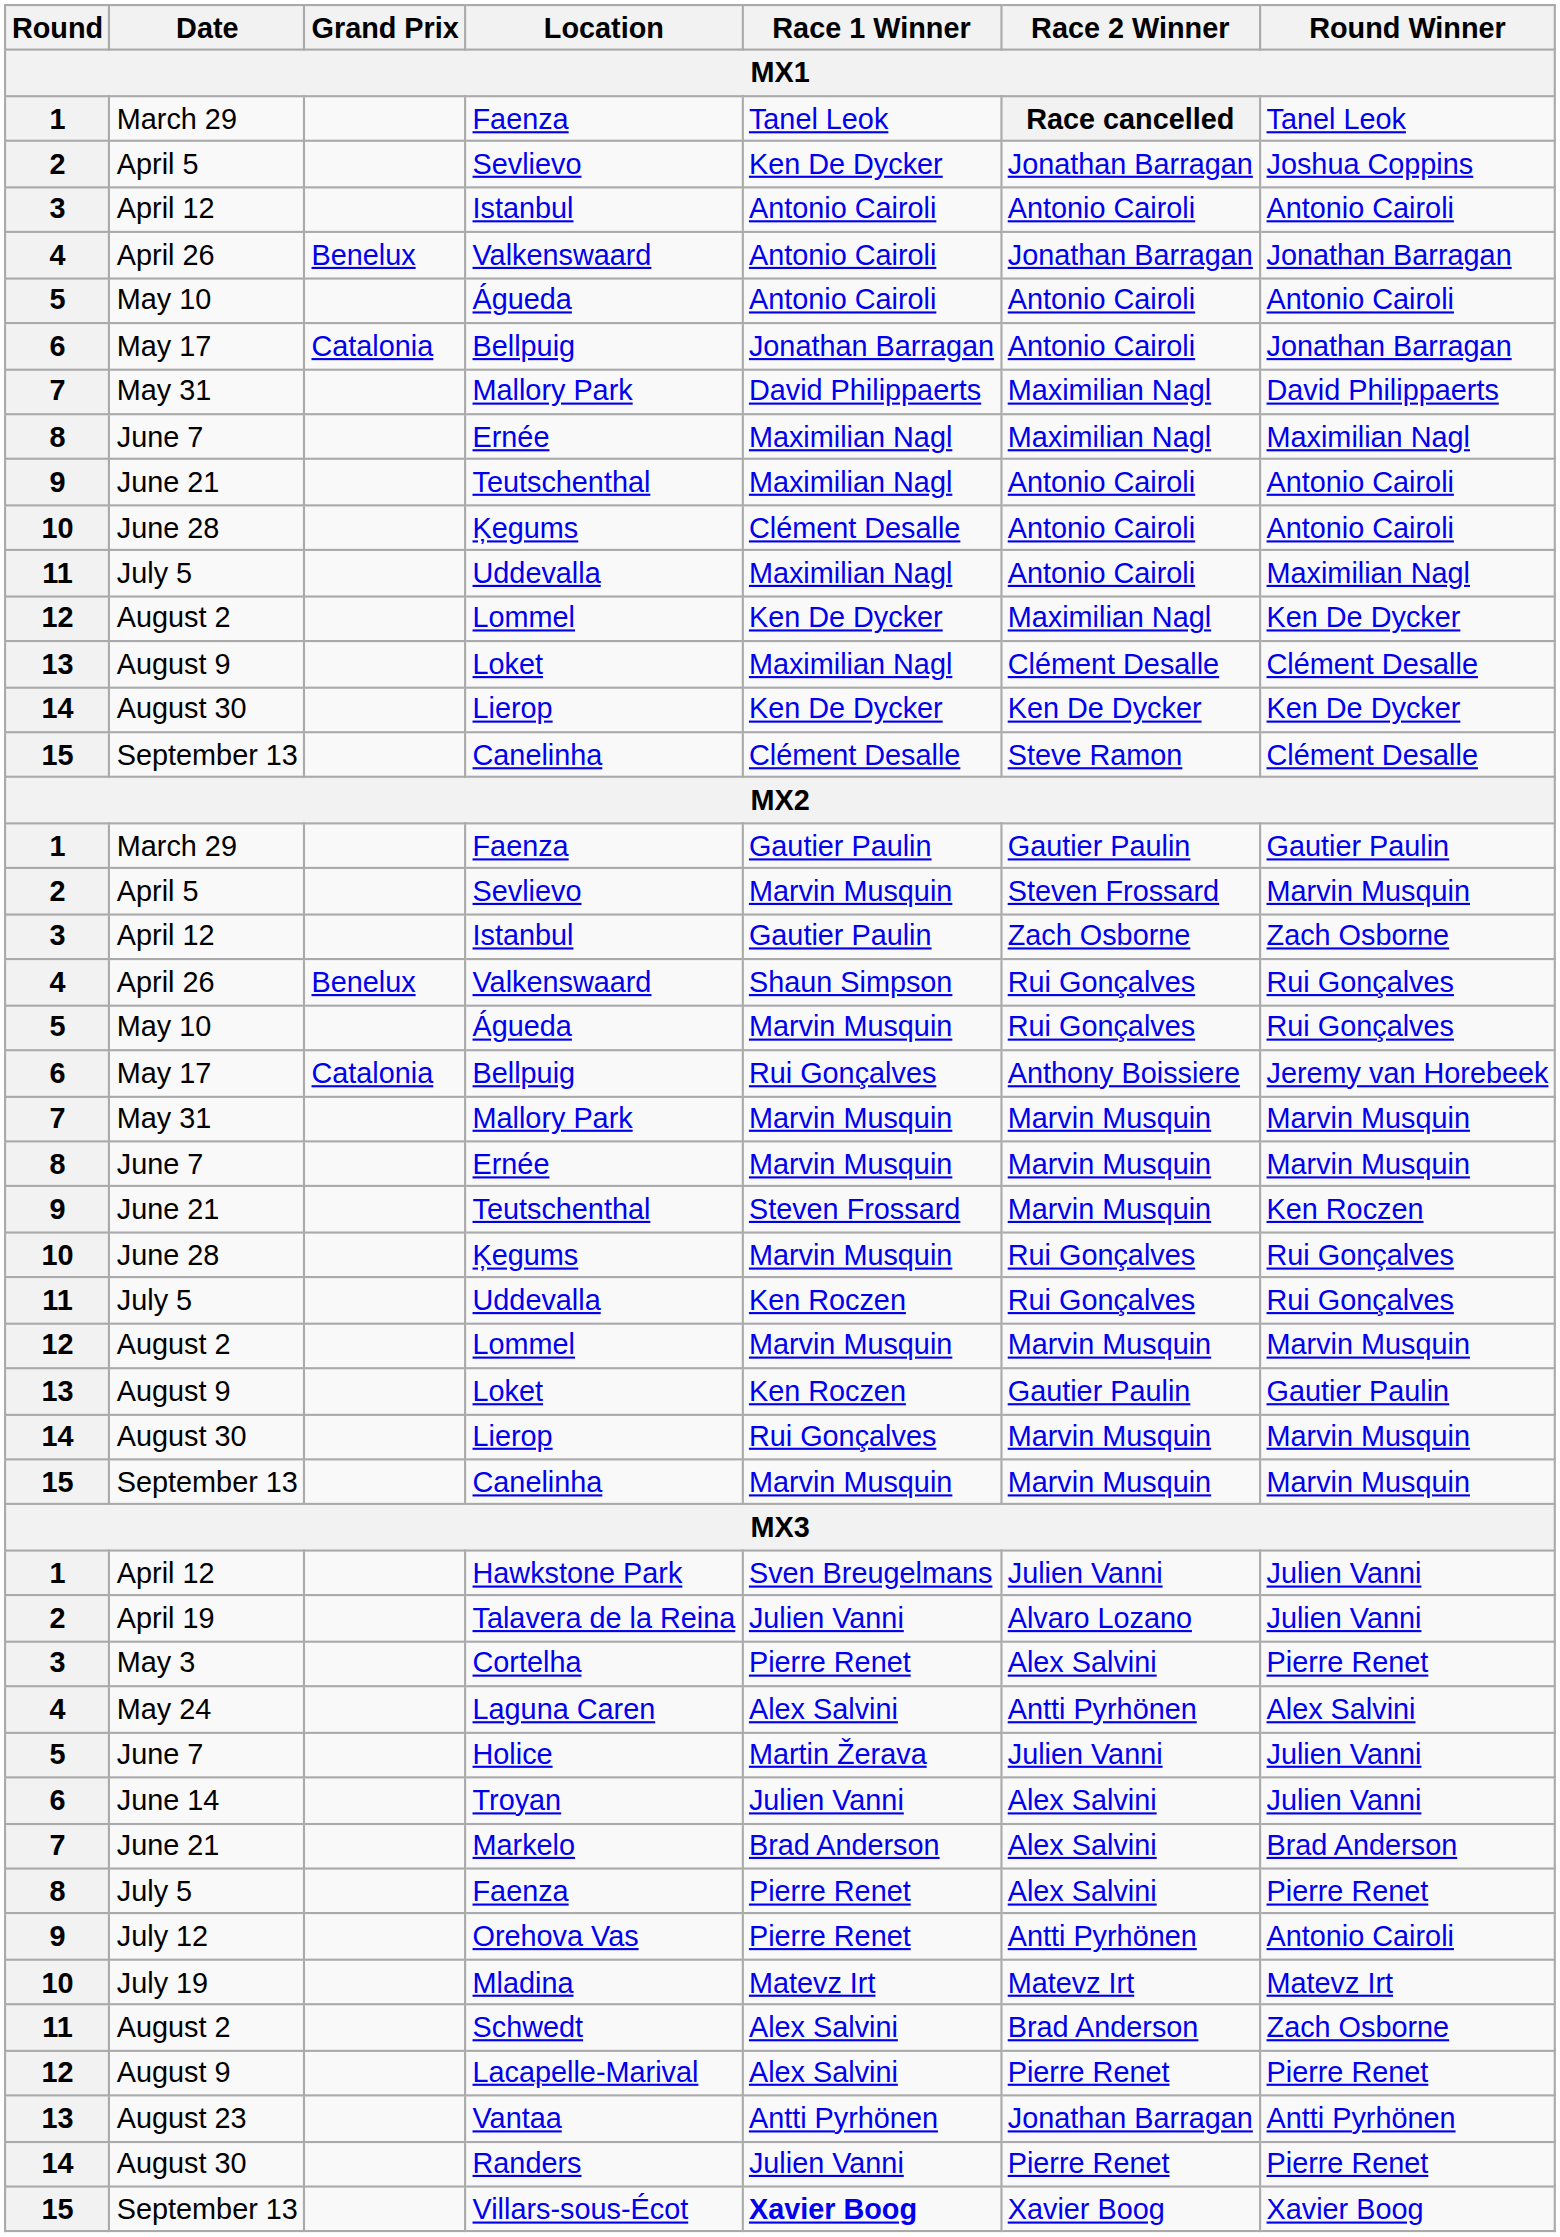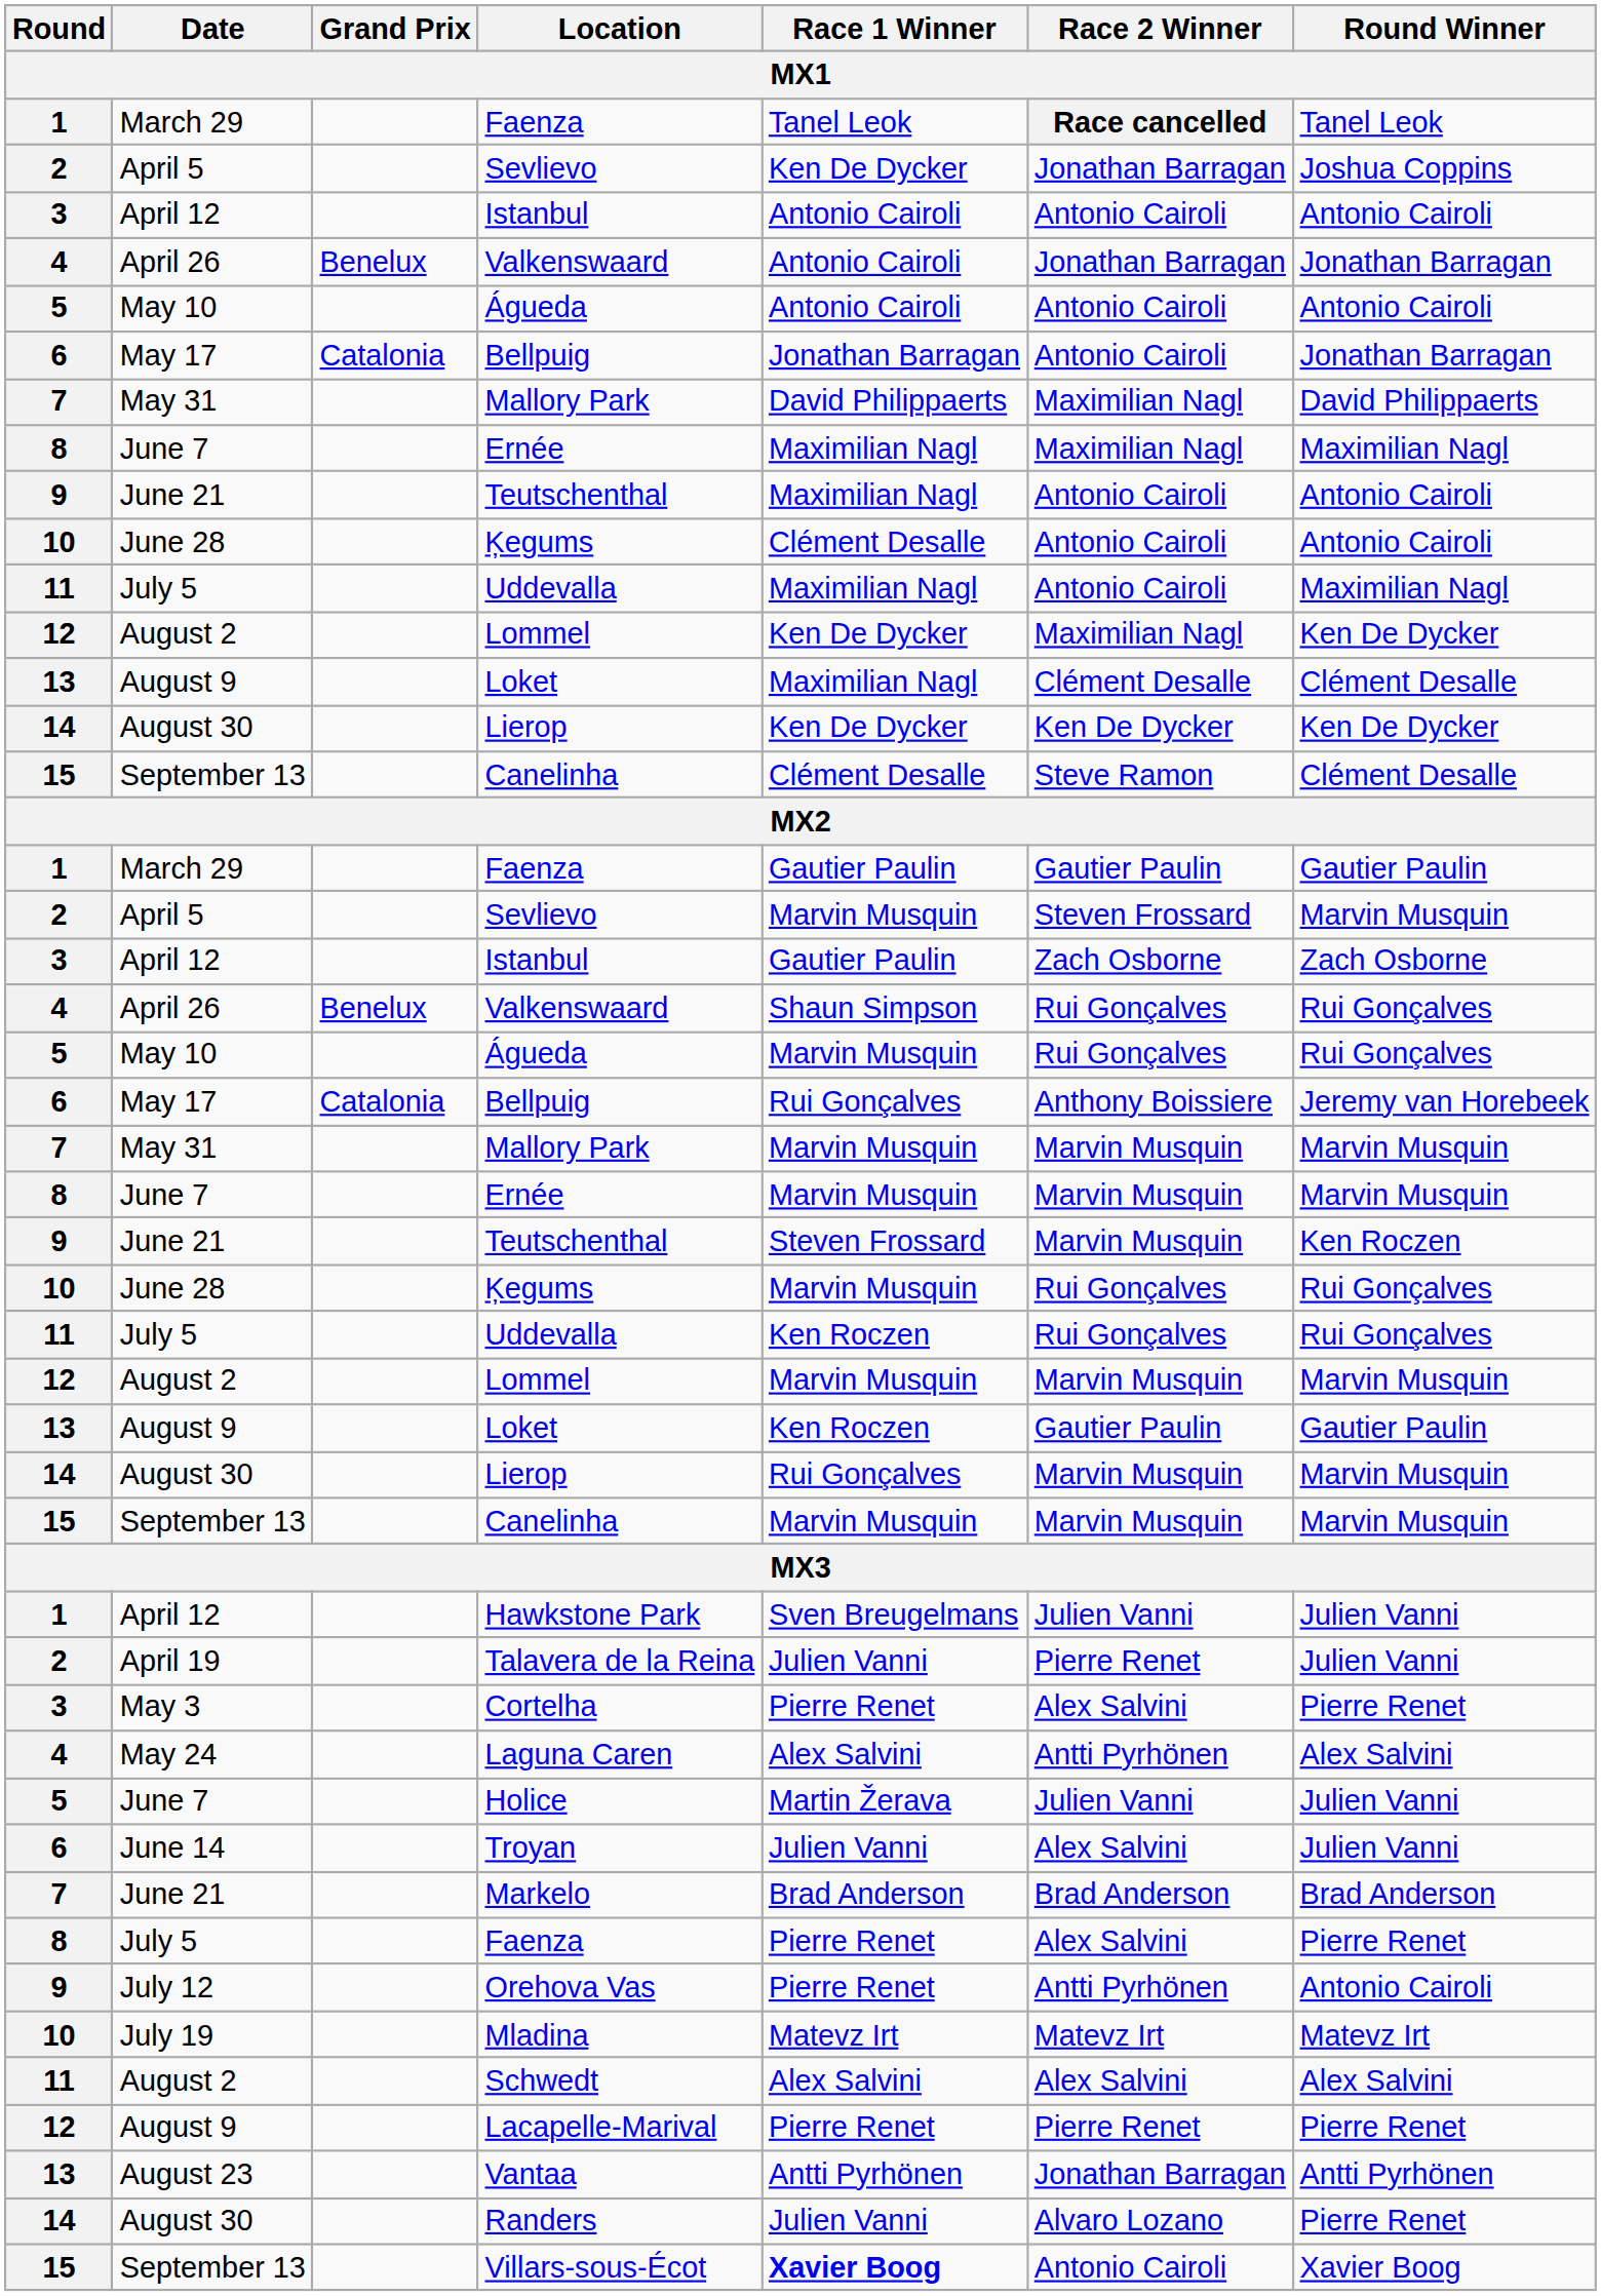Talavera de la Reina | Race 2 Winner: Alvaro Lozano -> Pierre Renet
Markelo | Race 2 Winner: Alex Salvini -> Brad Anderson
Schwedt | Race 2 Winner: Brad Anderson -> Alex Salvini
Schwedt | Round Winner: Zach Osborne -> Alex Salvini
Lacapelle-Marival | Race 1 Winner: Alex Salvini -> Pierre Renet
Randers | Race 2 Winner: Pierre Renet -> Alvaro Lozano
Villars-sous-Écot | Race 2 Winner: Xavier Boog -> Antonio Cairoli
